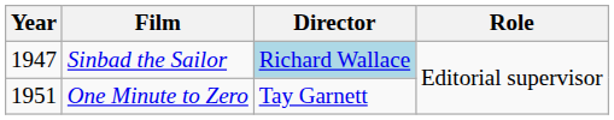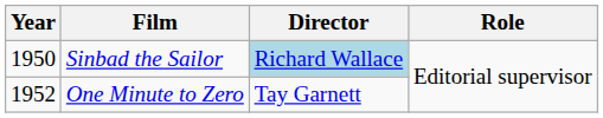Sinbad the Sailor | Year: 1947 -> 1950
One Minute to Zero | Year: 1951 -> 1952
